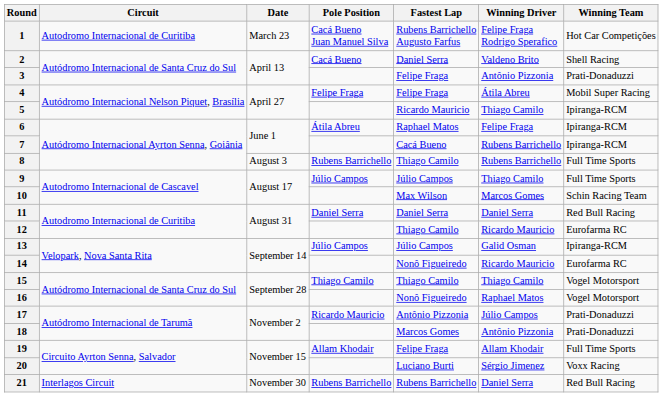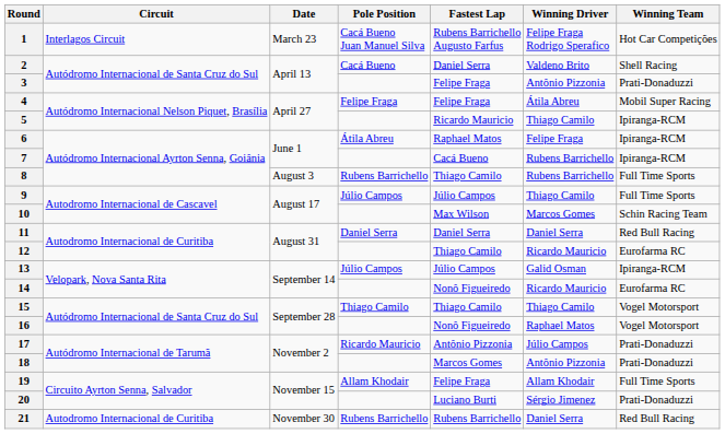1 | Circuit: Autodromo Internacional de Curitiba -> Interlagos Circuit
20 | Winning Team: Voxx Racing -> Prati-Donaduzzi
21 | Circuit: Interlagos Circuit -> Autodromo Internacional de Curitiba
